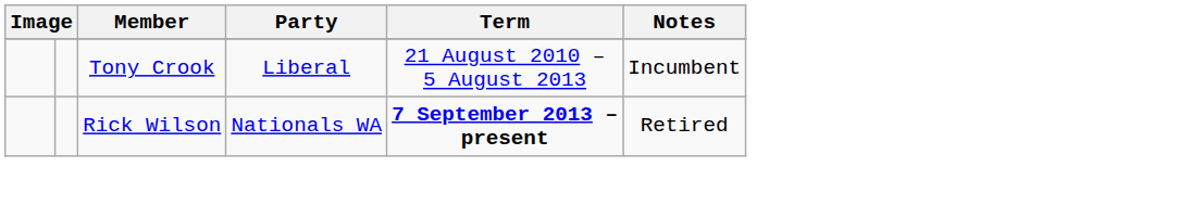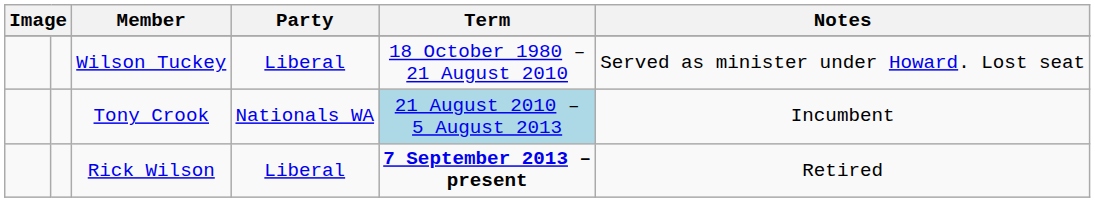+ row: Wilson Tuckey | Liberal | 18 October 1980 – 21 August 2010 | Served as minister under Howard. Lost seat
Tony Crook | Party: Liberal -> Nationals WA
Tony Crook | Term: no background -> lightblue background
Rick Wilson | Party: Nationals WA -> Liberal
